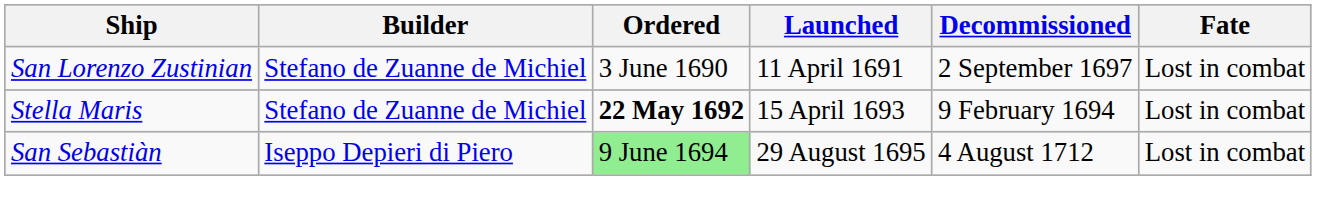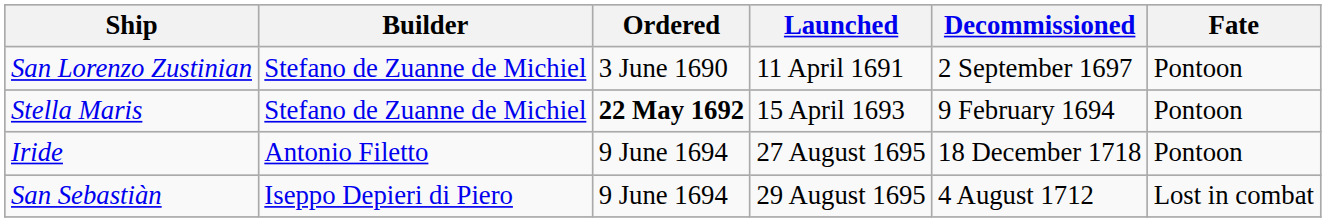San Lorenzo Zustinian | Fate: Lost in combat -> Pontoon
Stella Maris | Fate: Lost in combat -> Pontoon
+ row: Iride | Antonio Filetto | 9 June 1694 | 27 August 1695 | 18 December 1718 | Pontoon
San Sebastiàn | Ordered: lightgreen background -> no background
